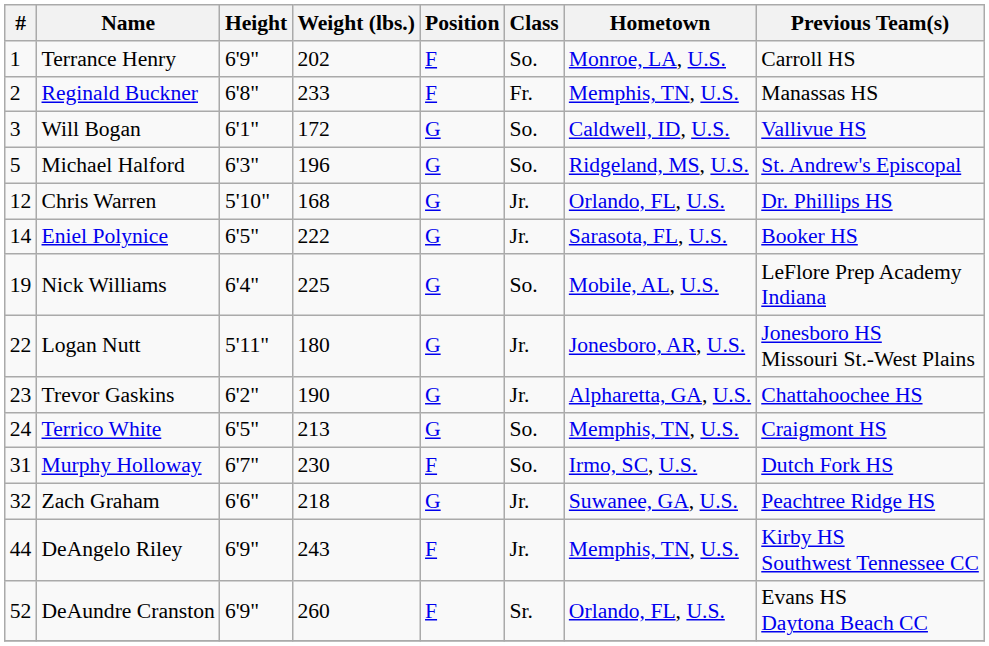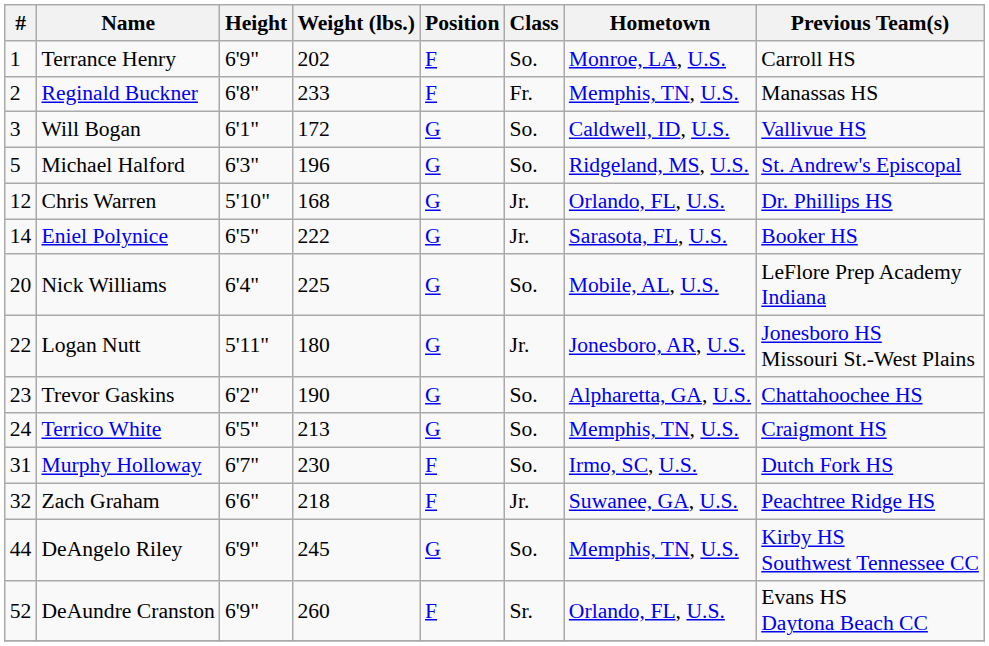Nick Williams | #: 19 -> 20
Trevor Gaskins | Class: Jr. -> So.
Zach Graham | Position: G -> F
DeAngelo Riley | Weight (lbs.): 243 -> 245
DeAngelo Riley | Position: F -> G
DeAngelo Riley | Class: Jr. -> So.
